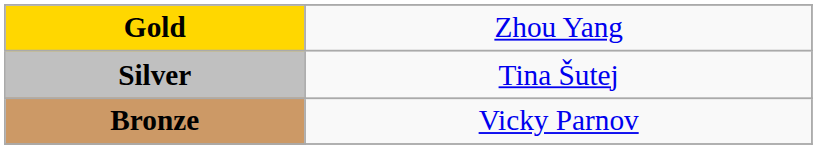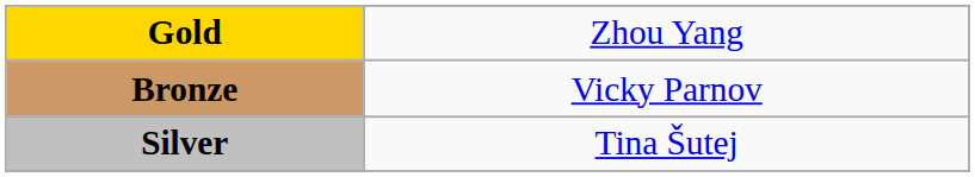rows swapped: Silver <-> Bronze
